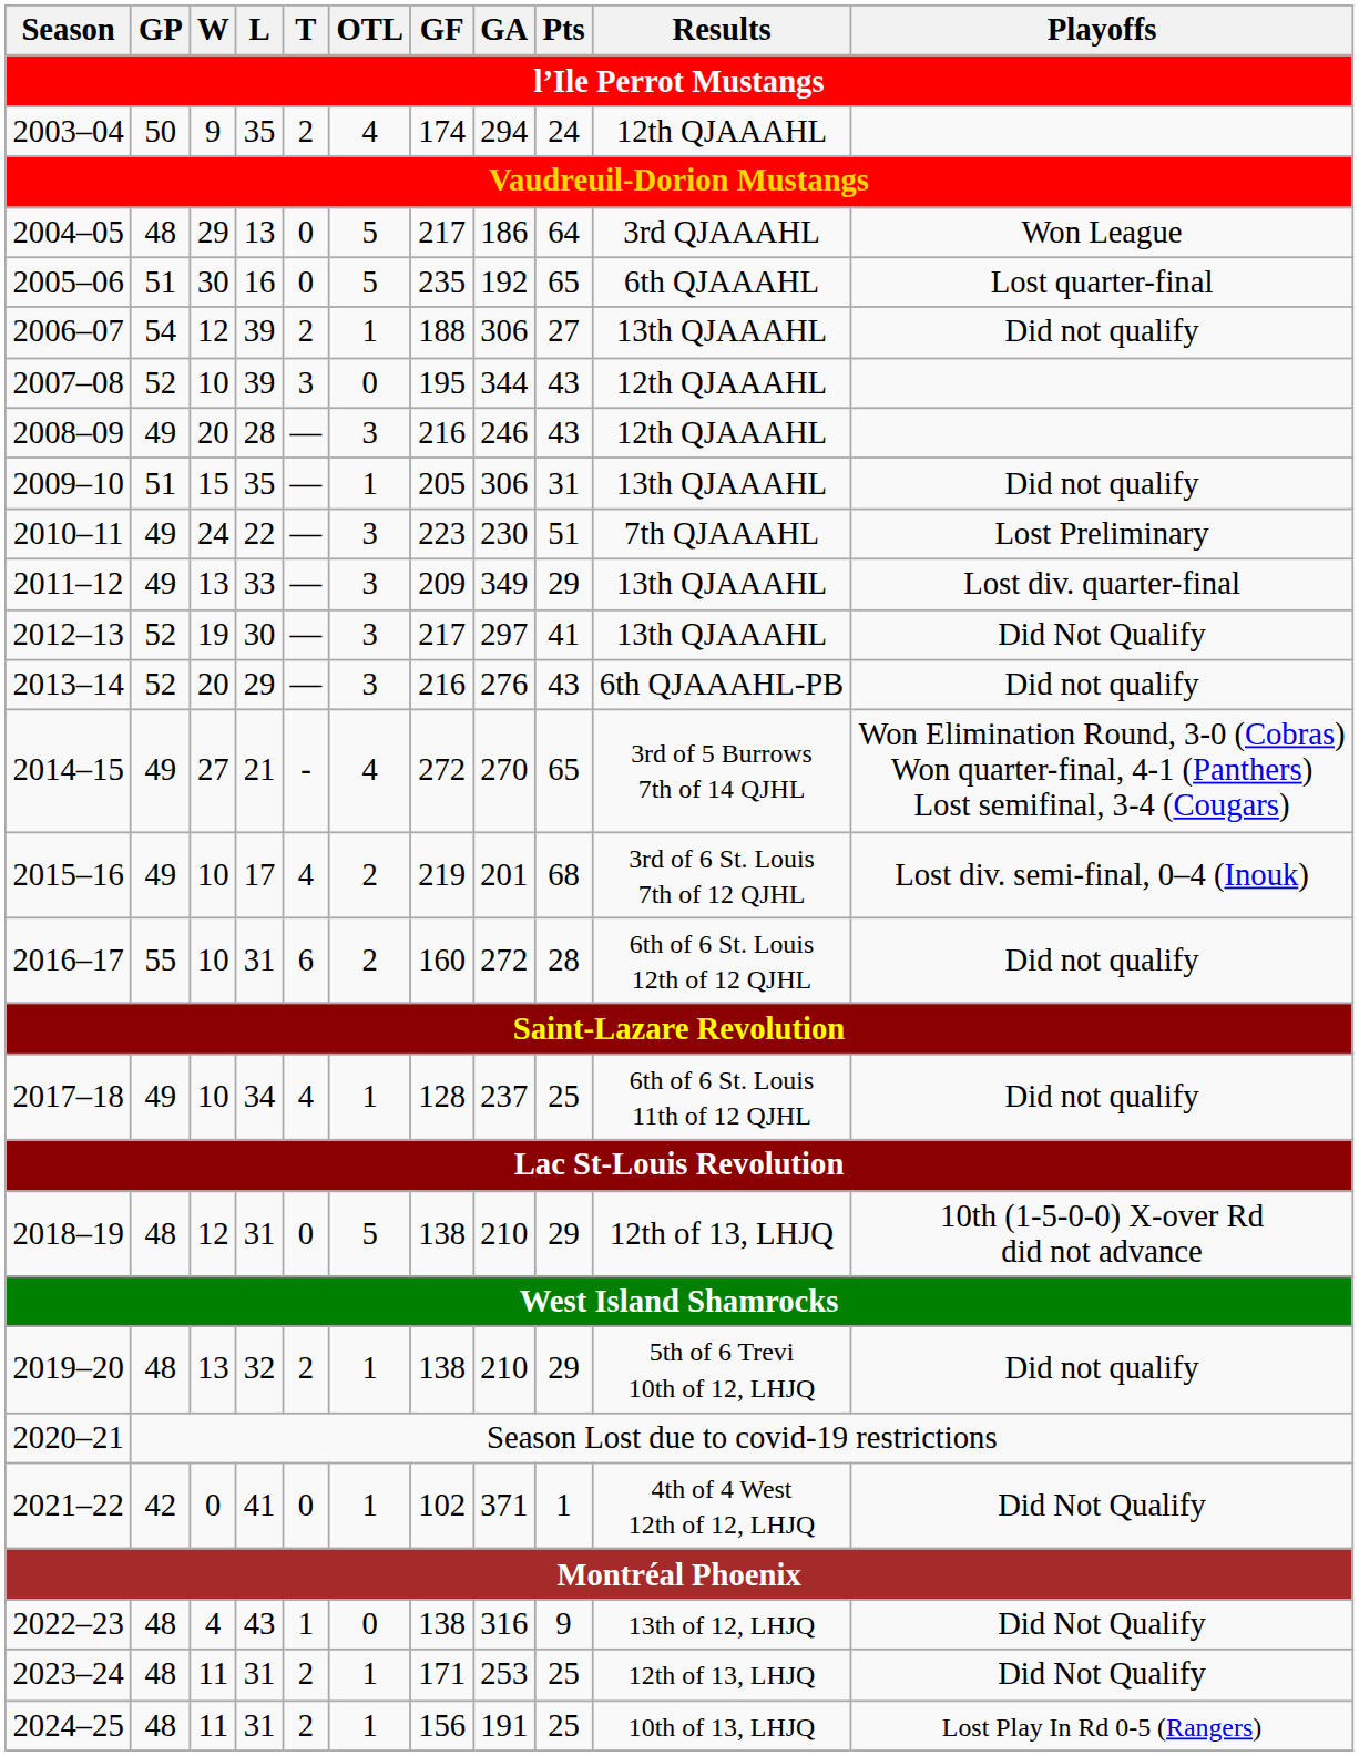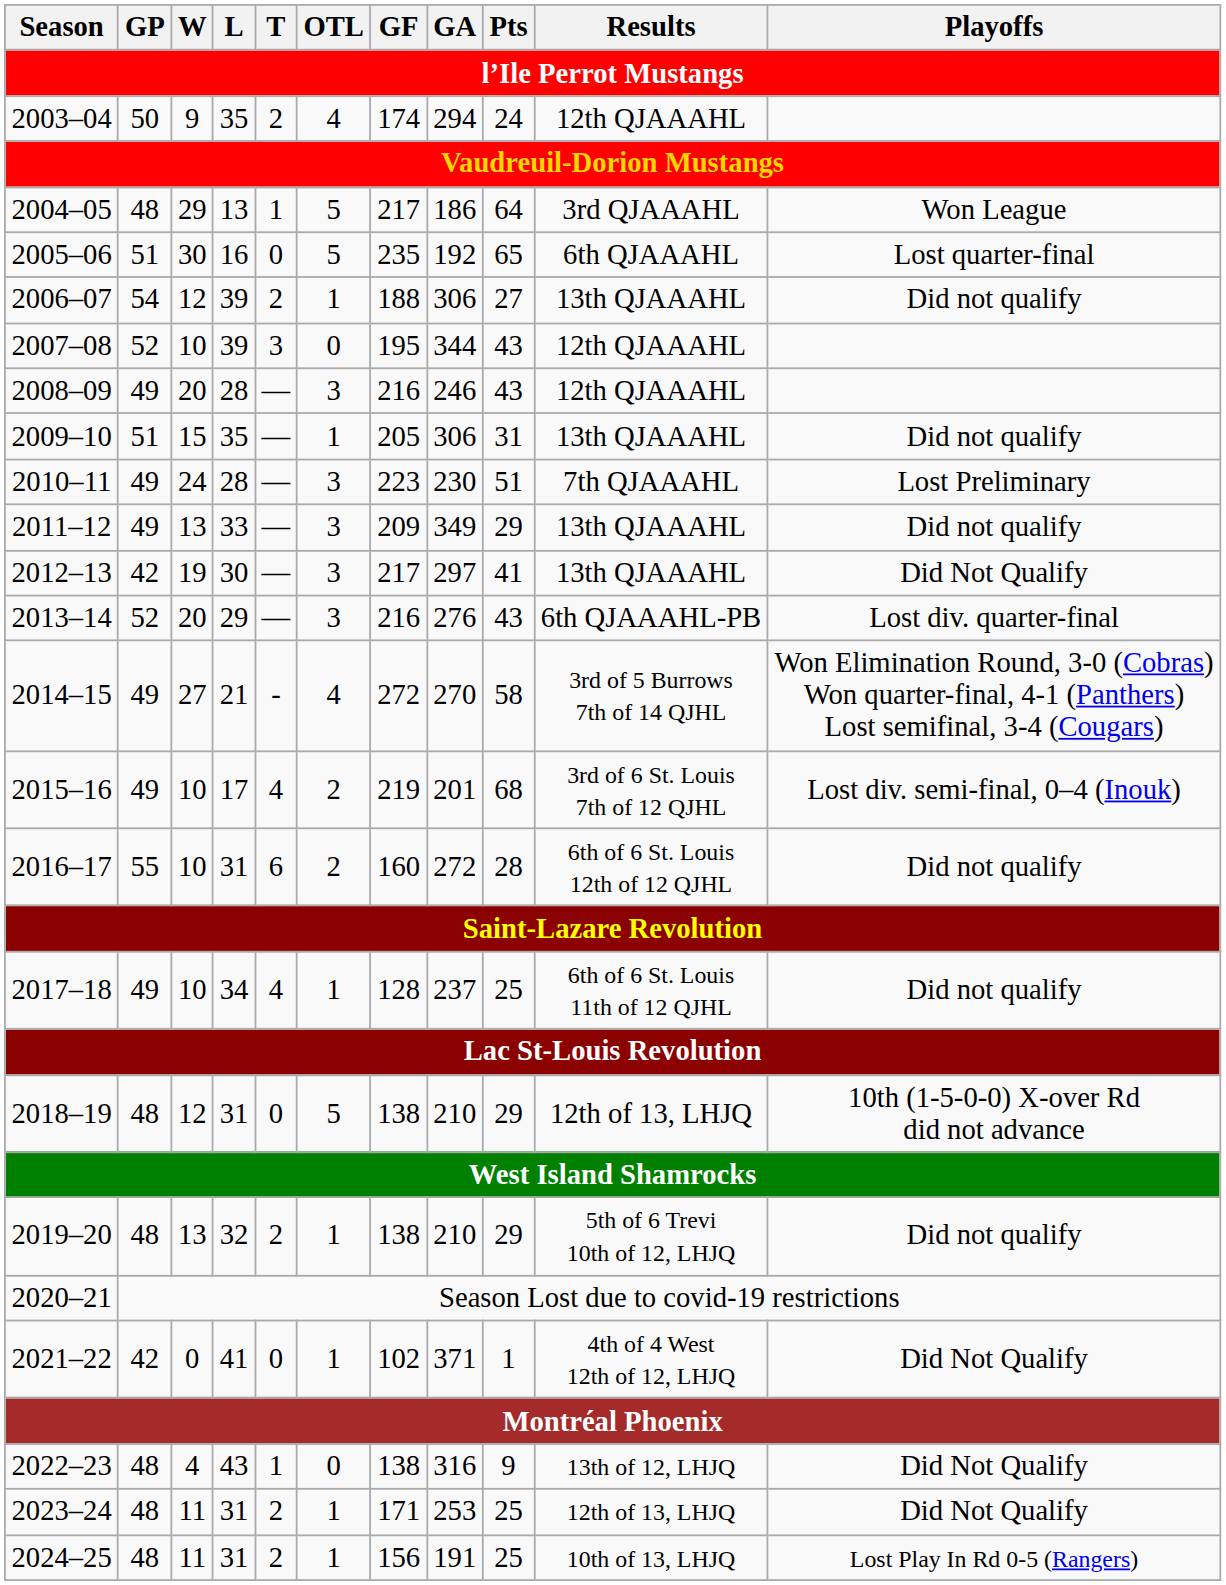2004–05 | T: 0 -> 1
2010–11 | L: 22 -> 28
2011–12 | Playoffs: Lost div. quarter-final -> Did not qualify
2012–13 | GP: 52 -> 42
2013–14 | Playoffs: Did not qualify -> Lost div. quarter-final
2014–15 | Pts: 65 -> 58
